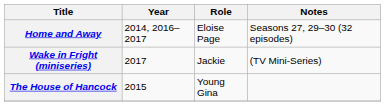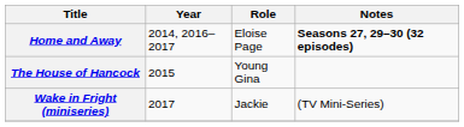Home and Away | Notes: normal -> bold
rows swapped: The House of Hancock <-> Wake in Fright (miniseries)
